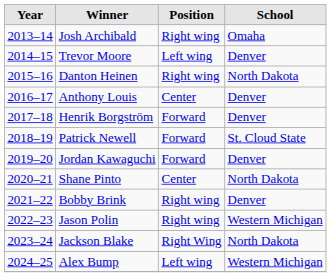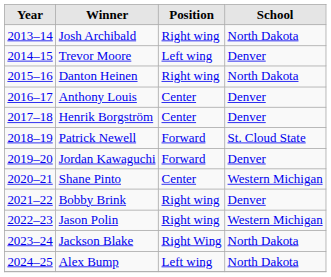Josh Archibald | School: Omaha -> North Dakota
Henrik Borgström | Position: Forward -> Center
Shane Pinto | School: North Dakota -> Western Michigan
Alex Bump | School: Western Michigan -> North Dakota
